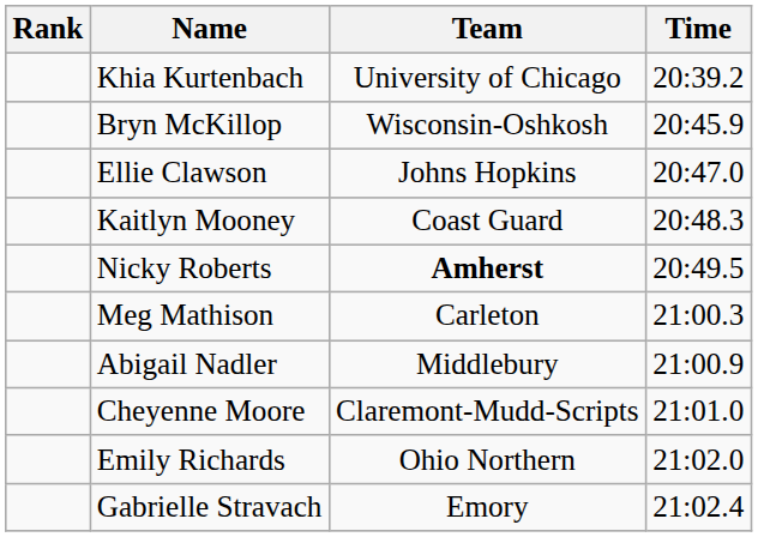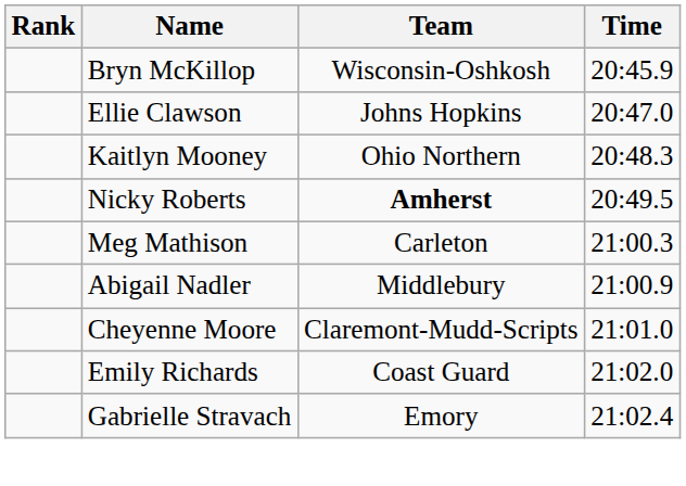- row: Khia Kurtenbach | University of Chicago | 20:39.2
Kaitlyn Mooney | Team: Coast Guard -> Ohio Northern
Emily Richards | Team: Ohio Northern -> Coast Guard
